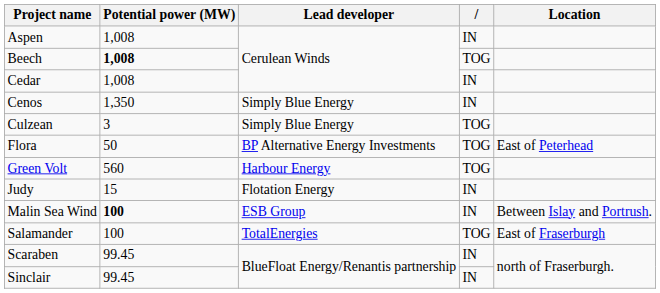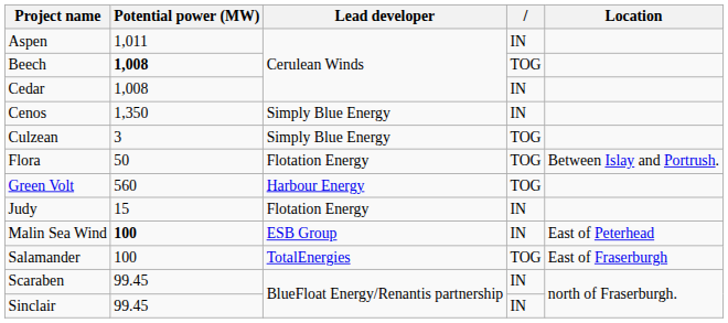Aspen | Potential power (MW): 1,008 -> 1,011
Flora | Lead developer: BP Alternative Energy Investments -> Flotation Energy
Flora | Location: East of Peterhead -> Between Islay and Portrush.
Malin Sea Wind | Location: Between Islay and Portrush. -> East of Peterhead
